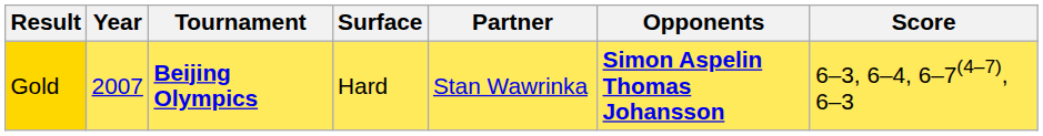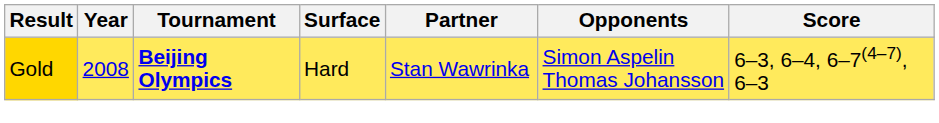Gold | Year: 2007 -> 2008
Gold | Opponents: bold -> normal
